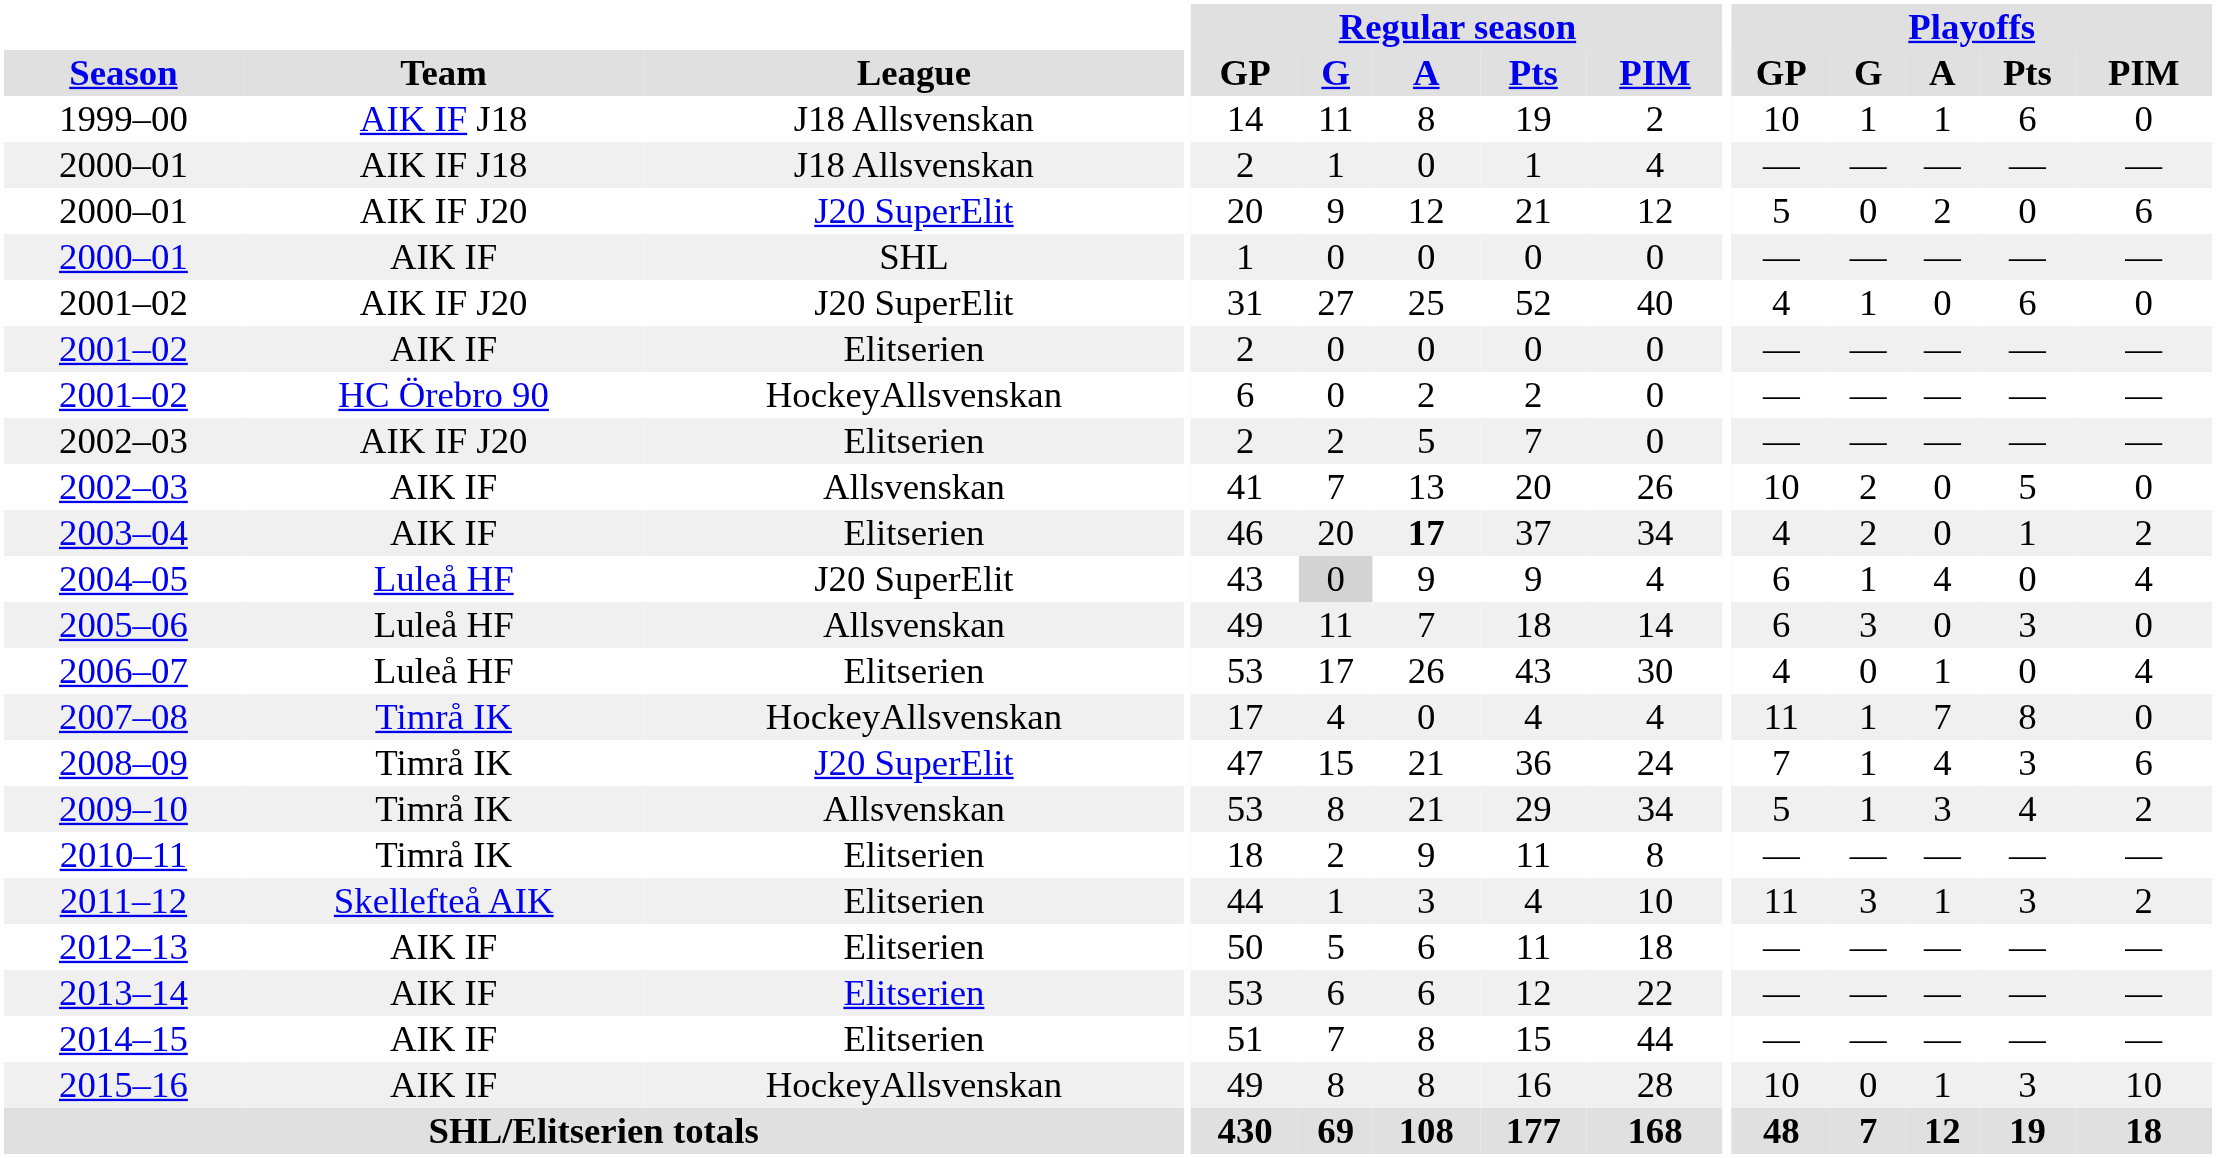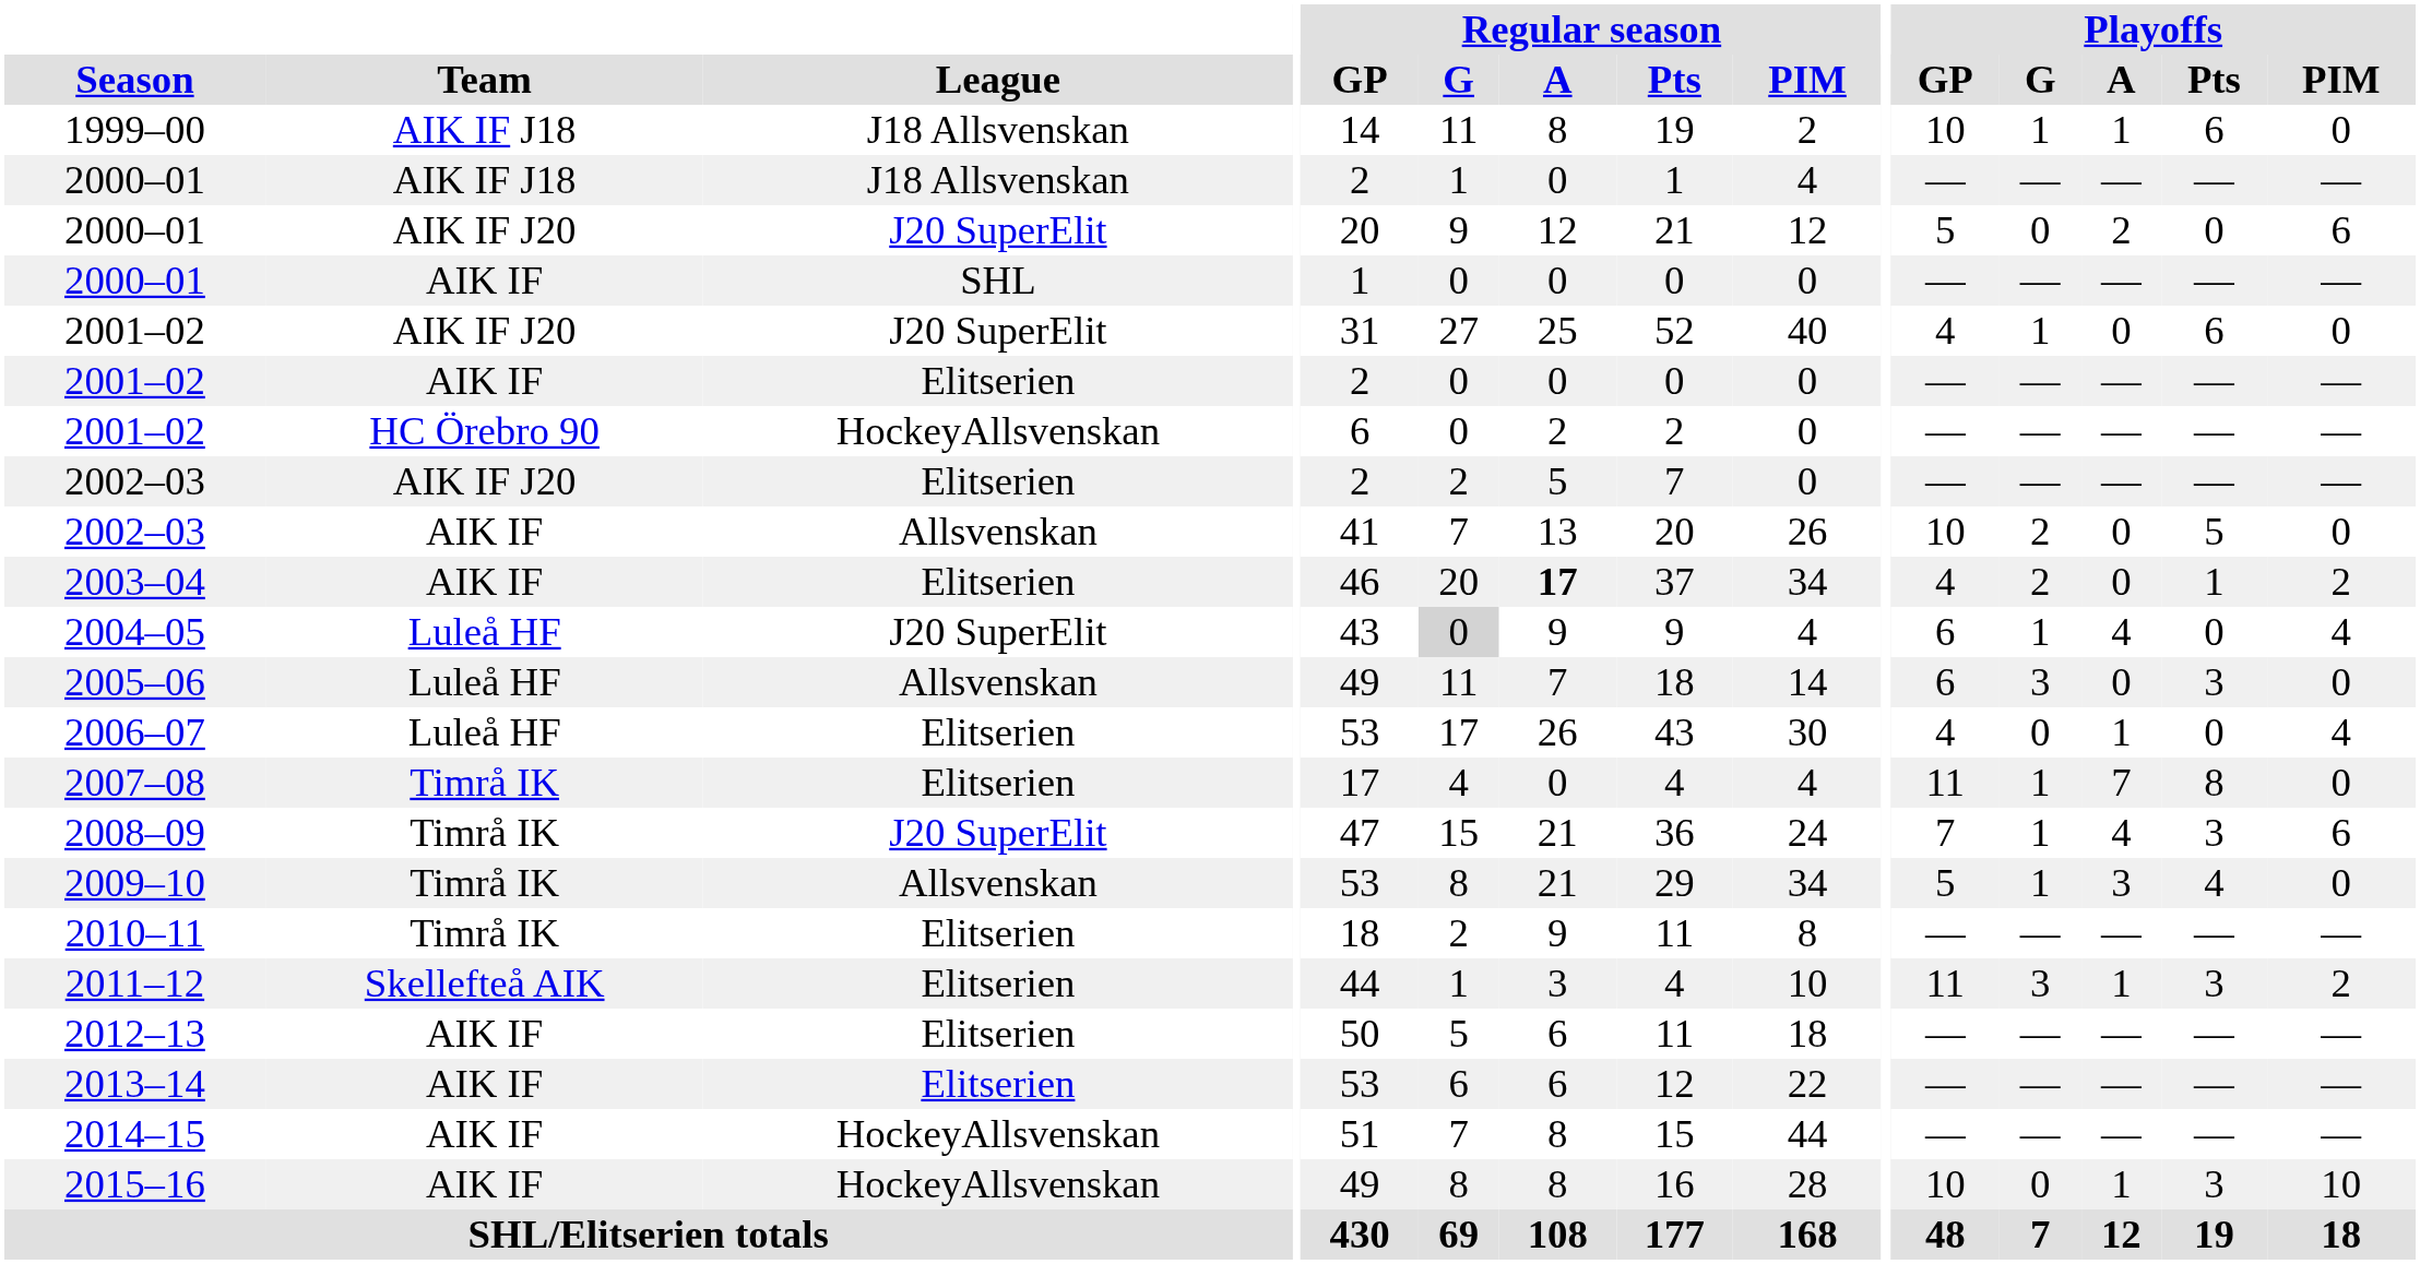2007–08 | League: HockeyAllsvenskan -> Elitserien
2009–10 | Playoffs / PIM: 2 -> 0
2014–15 | League: Elitserien -> HockeyAllsvenskan
